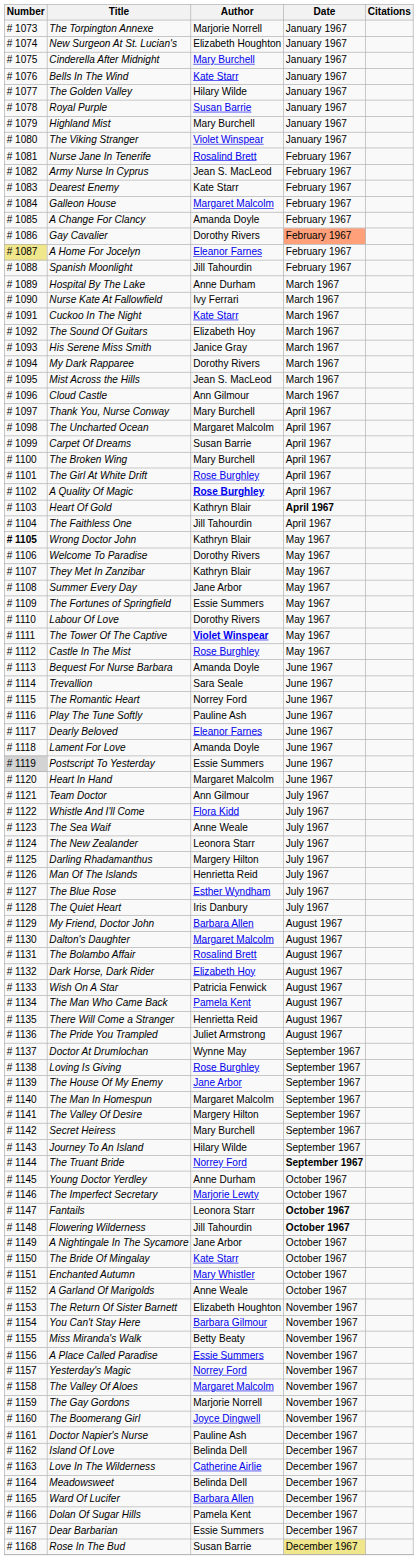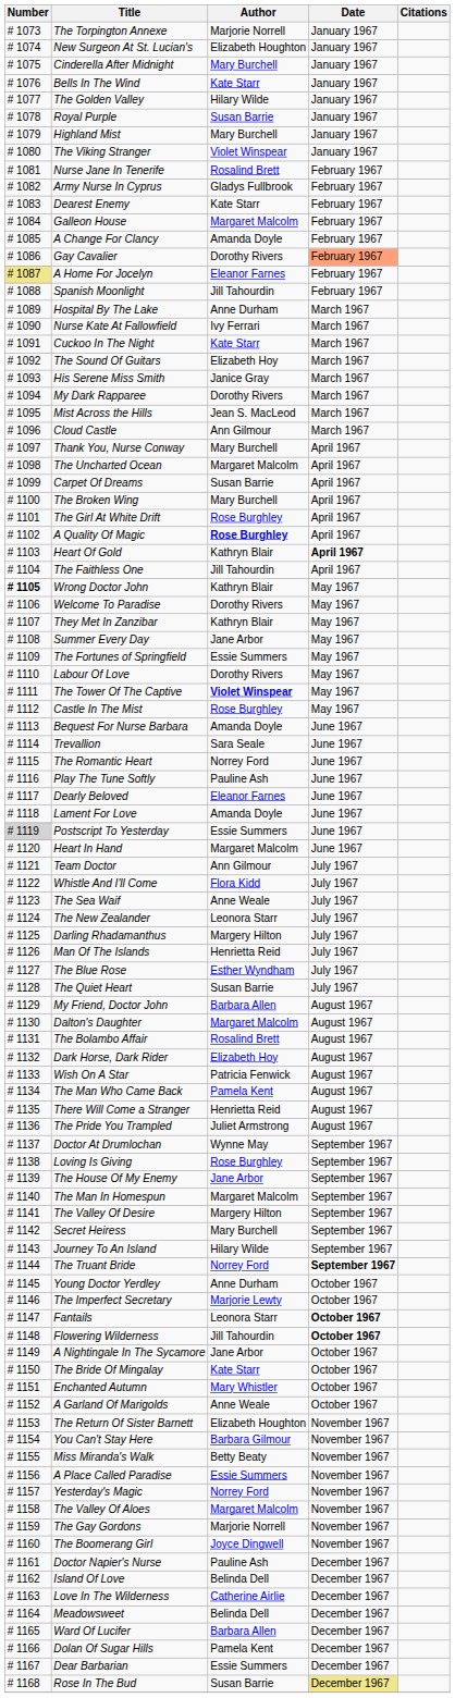Army Nurse In Cyprus | Author: Jean S. MacLeod -> Gladys Fullbrook
The Quiet Heart | Author: Iris Danbury -> Susan Barrie
